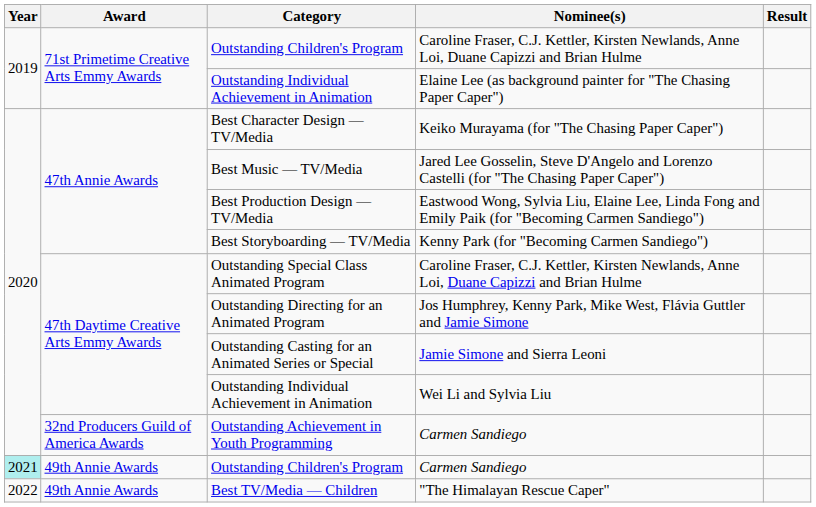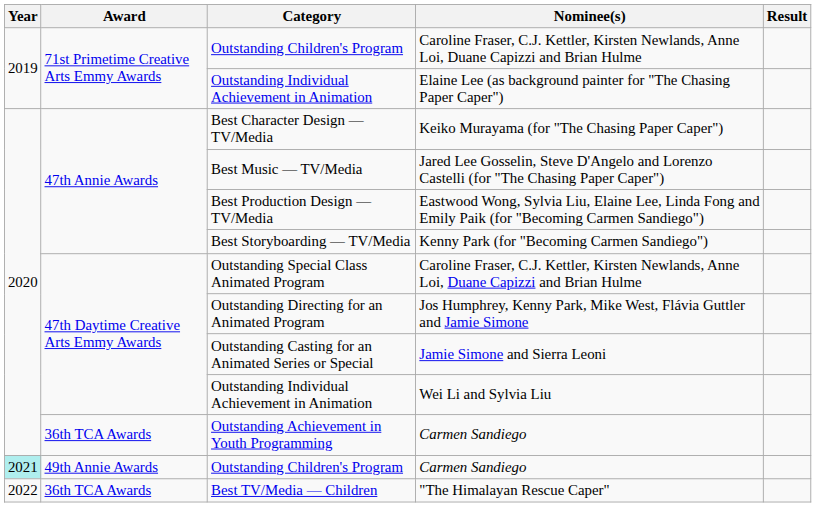Outstanding Achievement in Youth Programming | Award: 32nd Producers Guild of America Awards -> 36th TCA Awards
Best TV/Media — Children | Award: 49th Annie Awards -> 36th TCA Awards
